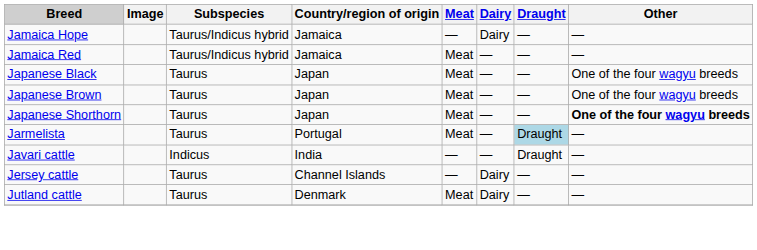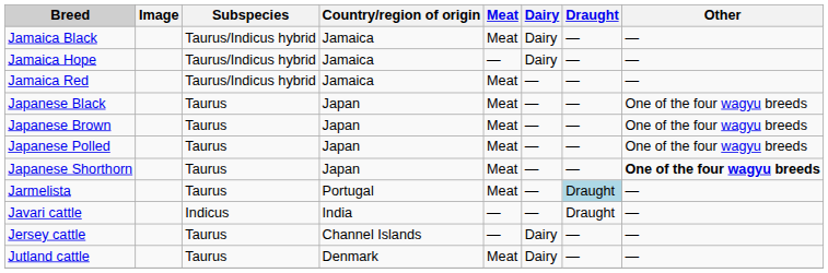+ row: Jamaica Black | Taurus/Indicus hybrid | Jamaica | Meat | Dairy | — | —
+ row: Japanese Polled | Taurus | Japan | Meat | — | — | One of the four wagyu breeds
